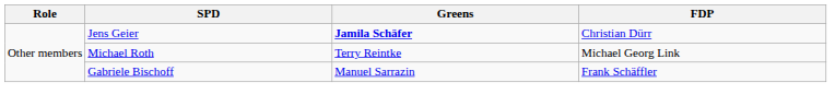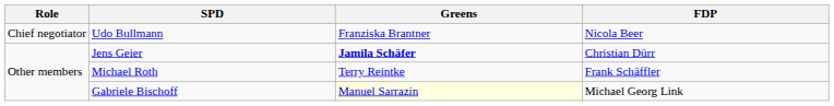+ row: Chief negotiator | Udo Bullmann | Franziska Brantner | Nicola Beer
Michael Roth | FDP: Michael Georg Link -> Frank Schäffler
Gabriele Bischoff | Greens: no background -> lightyellow background
Gabriele Bischoff | FDP: Frank Schäffler -> Michael Georg Link
